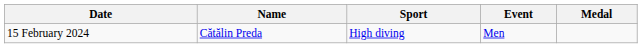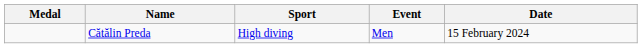columns swapped: Medal <-> Date
